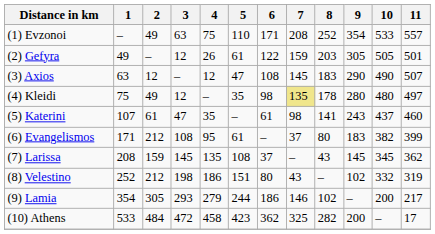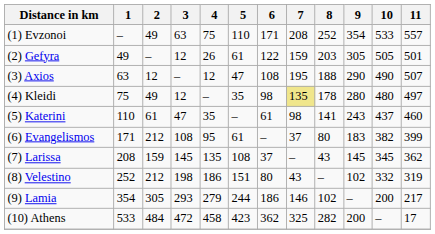(3) Axios | 7: 145 -> 195
(3) Axios | 8: 183 -> 188
(5) Katerini | 1: 107 -> 110
